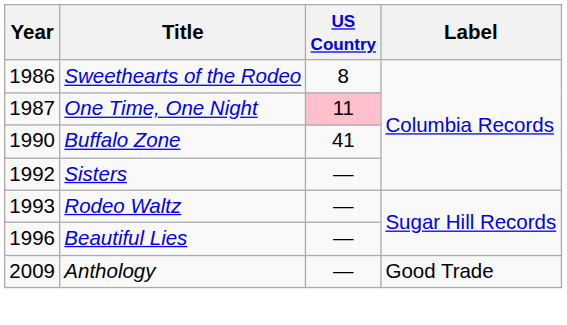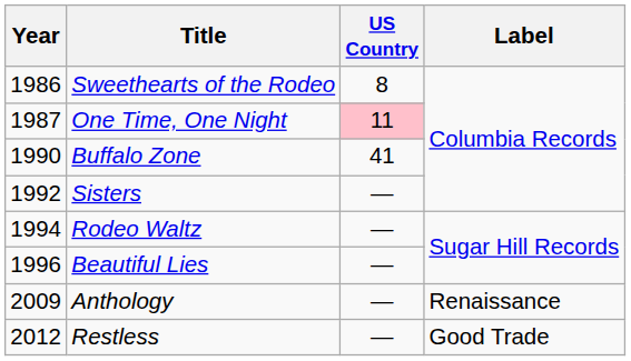Rodeo Waltz | Year: 1993 -> 1994
Anthology | Label: Good Trade -> Renaissance
+ row: 2012 | Restless | — | Good Trade
